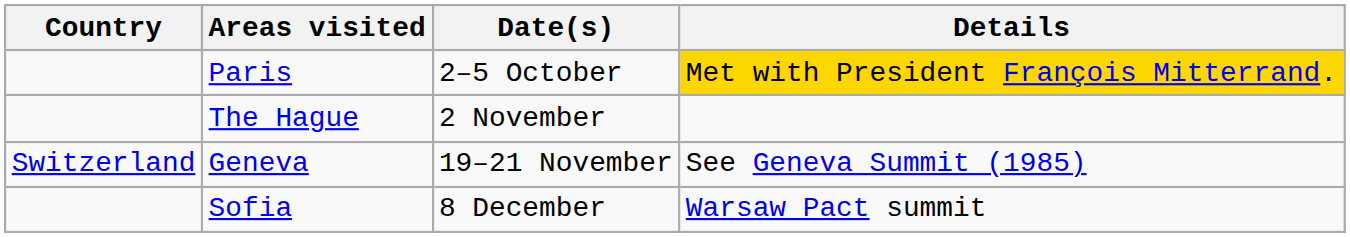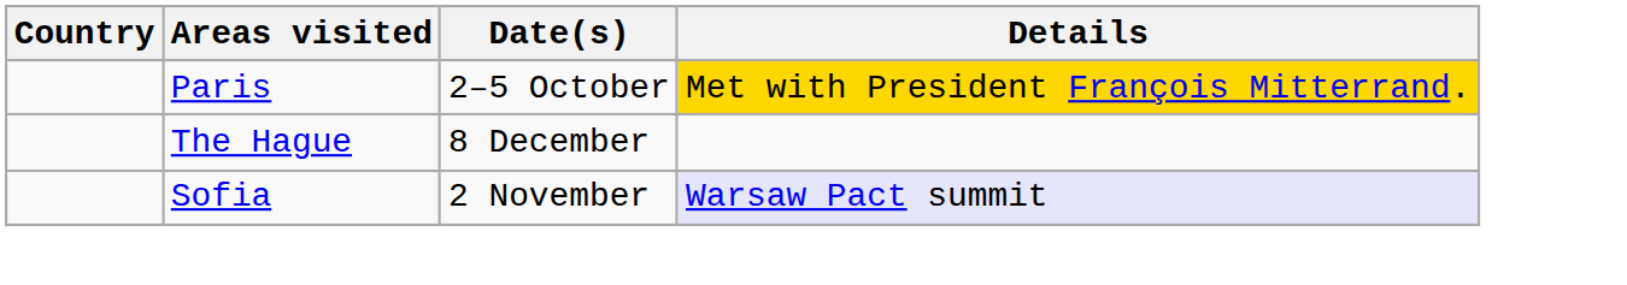The Hague | Date(s): 2 November -> 8 December
- row: Switzerland | Geneva | 19–21 November | See Geneva Summit (1985)
Sofia | Date(s): 8 December -> 2 November
Sofia | Details: no background -> lavender background
